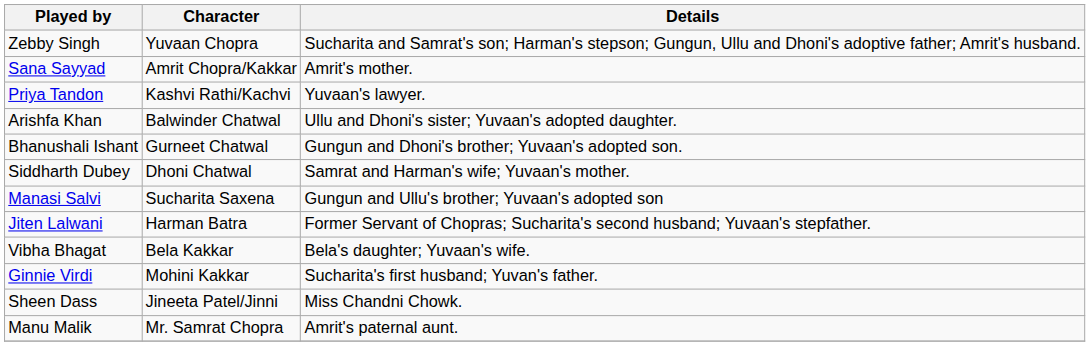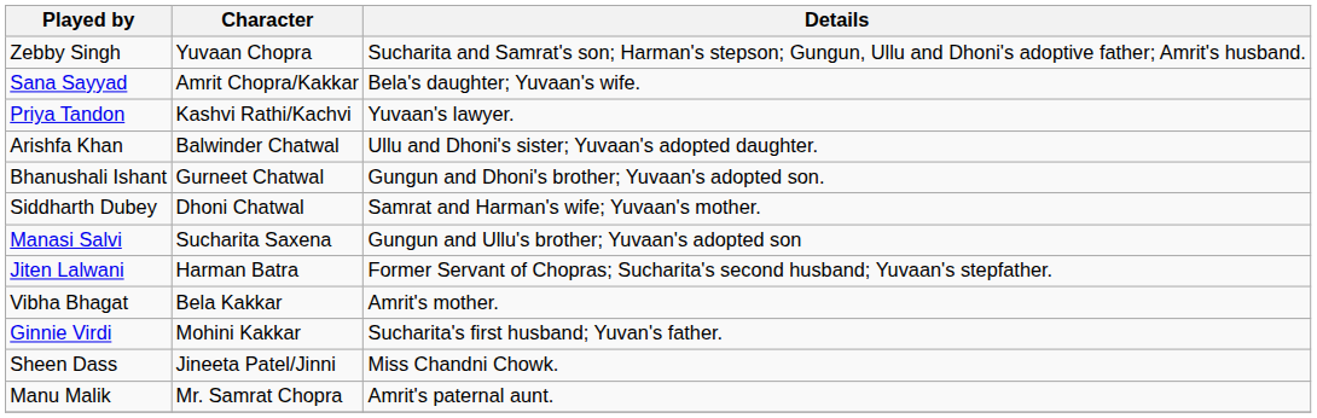Sana Sayyad | Details: Amrit's mother. -> Bela's daughter; Yuvaan's wife.
Vibha Bhagat | Details: Bela's daughter; Yuvaan's wife. -> Amrit's mother.
